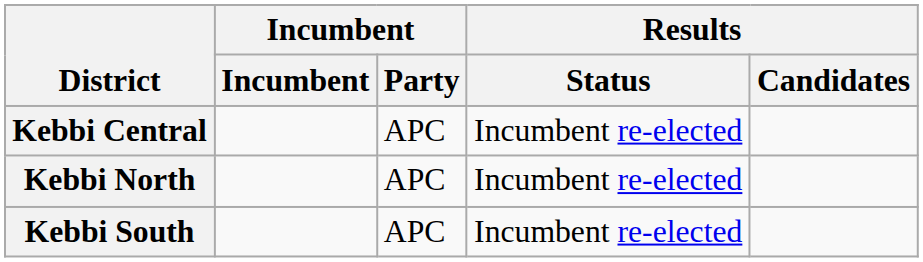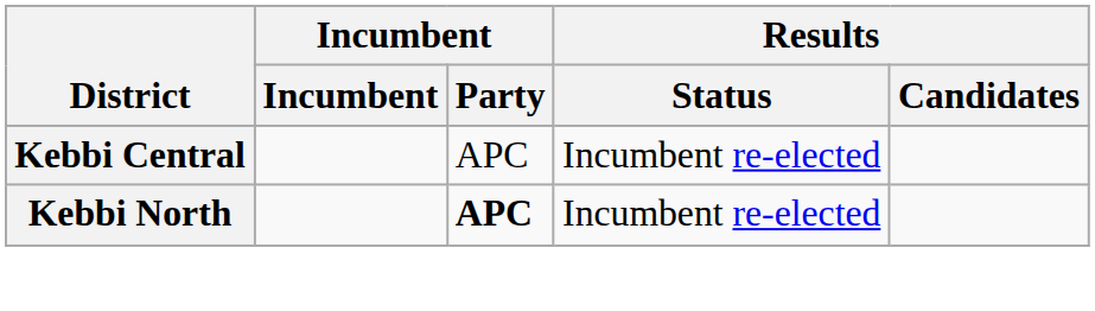Kebbi North | Incumbent / Party: normal -> bold
- row: Kebbi South | APC | Incumbent re-elected
